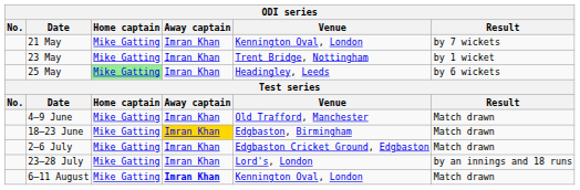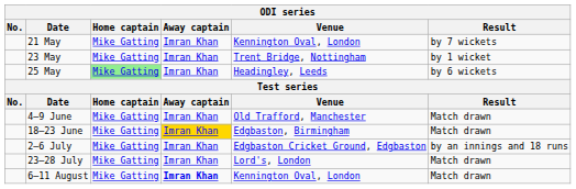2–6 July | Result: Match drawn -> by an innings and 18 runs
23–28 July | Result: by an innings and 18 runs -> Match drawn
